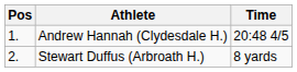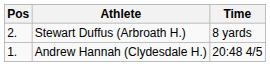rows swapped: Andrew Hannah (Clydesdale H.) <-> Stewart Duffus (Arbroath H.)
